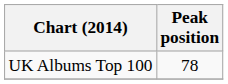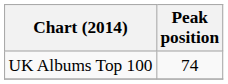UK Albums Top 100 | Peak position: 78 -> 74
